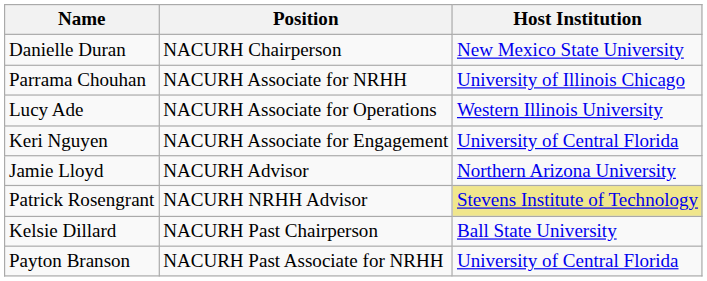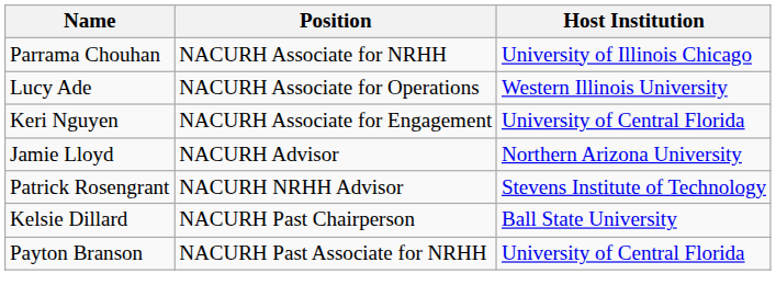- row: Danielle Duran | NACURH Chairperson | New Mexico State University
Patrick Rosengrant | Host Institution: khaki background -> no background
